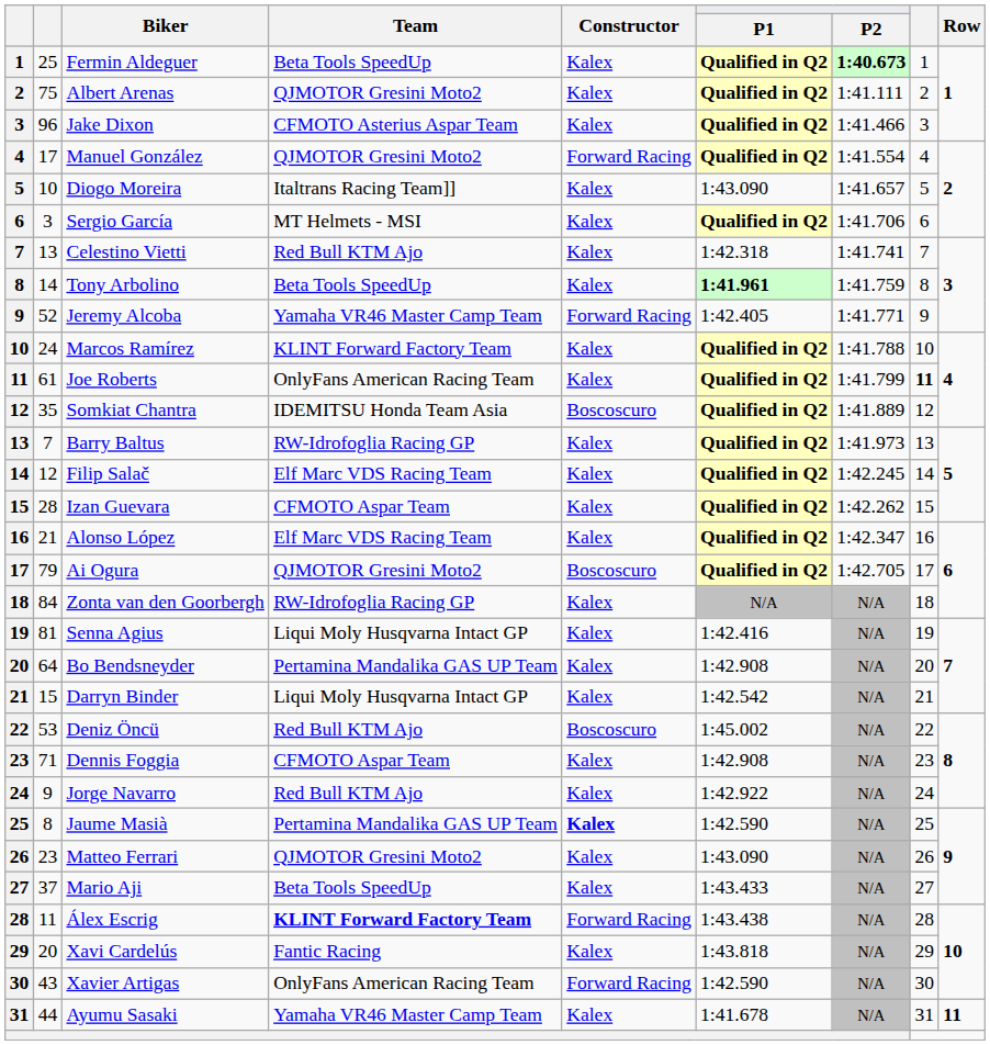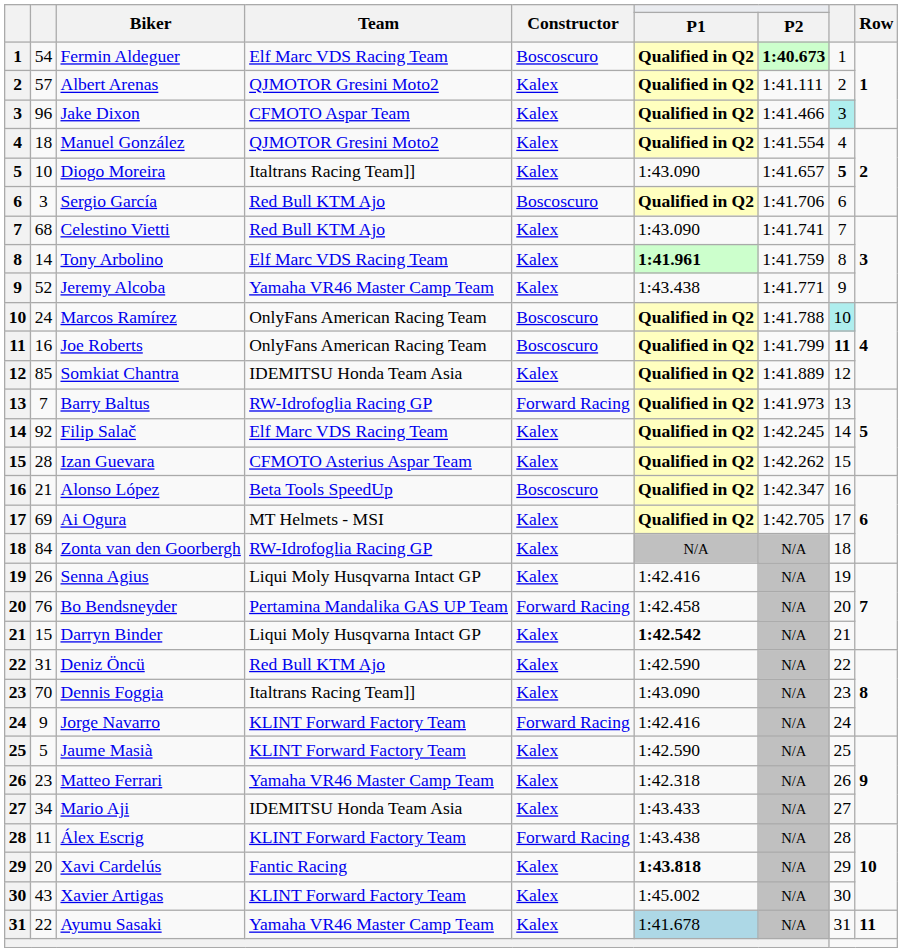Fermin Aldeguer | column 2: 25 -> 54
Fermin Aldeguer | Team: Beta Tools SpeedUp -> Elf Marc VDS Racing Team
Fermin Aldeguer | Constructor: Kalex -> Boscoscuro
Albert Arenas | column 2: 75 -> 57
Jake Dixon | Team: CFMOTO Asterius Aspar Team -> CFMOTO Aspar Team
Jake Dixon | column 8: no background -> paleturquoise background
Manuel González | column 2: 17 -> 18
Manuel González | Constructor: Forward Racing -> Kalex
Diogo Moreira | column 8: normal -> bold
Sergio García | Team: MT Helmets - MSI -> Red Bull KTM Ajo
Sergio García | Constructor: Kalex -> Boscoscuro
Celestino Vietti | column 2: 13 -> 68
Celestino Vietti | P1: 1:42.318 -> 1:43.090
Tony Arbolino | Team: Beta Tools SpeedUp -> Elf Marc VDS Racing Team
Jeremy Alcoba | Constructor: Forward Racing -> Kalex
Jeremy Alcoba | P1: 1:42.405 -> 1:43.438
Marcos Ramírez | Team: KLINT Forward Factory Team -> OnlyFans American Racing Team
Marcos Ramírez | Constructor: Kalex -> Boscoscuro
Marcos Ramírez | column 8: no background -> paleturquoise background
Joe Roberts | column 2: 61 -> 16
Joe Roberts | Constructor: Kalex -> Boscoscuro
Somkiat Chantra | column 2: 35 -> 85
Somkiat Chantra | Constructor: Boscoscuro -> Kalex
Barry Baltus | Constructor: Kalex -> Forward Racing
Filip Salač | column 2: 12 -> 92
Izan Guevara | Team: CFMOTO Aspar Team -> CFMOTO Asterius Aspar Team
Alonso López | Team: Elf Marc VDS Racing Team -> Beta Tools SpeedUp
Alonso López | Constructor: Kalex -> Boscoscuro
Ai Ogura | column 2: 79 -> 69
Ai Ogura | Team: QJMOTOR Gresini Moto2 -> MT Helmets - MSI
Ai Ogura | Constructor: Boscoscuro -> Kalex
Senna Agius | column 2: 81 -> 26
Bo Bendsneyder | column 2: 64 -> 76
Bo Bendsneyder | Constructor: Kalex -> Forward Racing
Bo Bendsneyder | P1: 1:42.908 -> 1:42.458
Darryn Binder | P1: normal -> bold
Deniz Öncü | column 2: 53 -> 31
Deniz Öncü | Constructor: Boscoscuro -> Kalex
Deniz Öncü | P1: 1:45.002 -> 1:42.590
Dennis Foggia | column 2: 71 -> 70
Dennis Foggia | Team: CFMOTO Aspar Team -> Italtrans Racing Team]]
Dennis Foggia | P1: 1:42.908 -> 1:43.090
Jorge Navarro | Team: Red Bull KTM Ajo -> KLINT Forward Factory Team
Jorge Navarro | Constructor: Kalex -> Forward Racing
Jorge Navarro | P1: 1:42.922 -> 1:42.416
Jaume Masià | column 2: 8 -> 5
Jaume Masià | Team: Pertamina Mandalika GAS UP Team -> KLINT Forward Factory Team
Jaume Masià | Constructor: bold -> normal
Matteo Ferrari | Team: QJMOTOR Gresini Moto2 -> Yamaha VR46 Master Camp Team
Matteo Ferrari | P1: 1:43.090 -> 1:42.318
Mario Aji | column 2: 37 -> 34
Mario Aji | Team: Beta Tools SpeedUp -> IDEMITSU Honda Team Asia
Álex Escrig | Team: bold -> normal
Xavi Cardelús | P1: normal -> bold
Xavier Artigas | Team: OnlyFans American Racing Team -> KLINT Forward Factory Team
Xavier Artigas | Constructor: Forward Racing -> Kalex
Xavier Artigas | P1: 1:42.590 -> 1:45.002
Ayumu Sasaki | column 2: 44 -> 22
Ayumu Sasaki | P1: no background -> lightblue background
